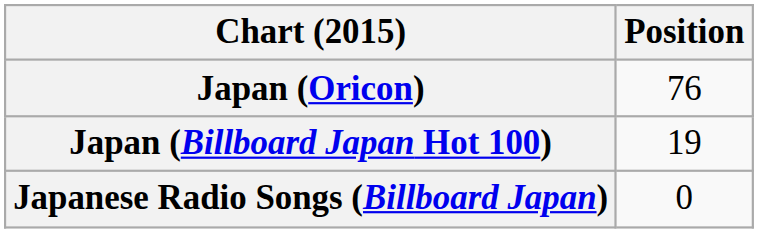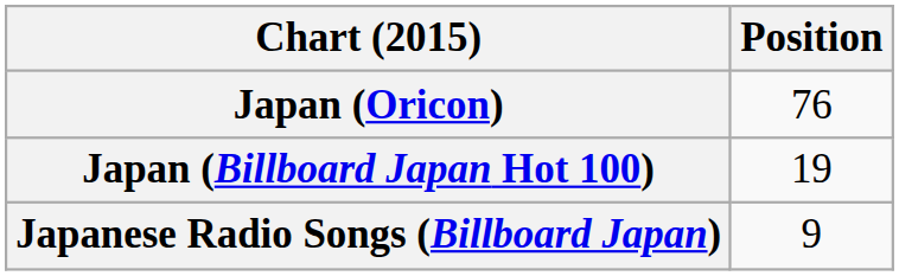Japanese Radio Songs (Billboard Japan) | Position: 0 -> 9
